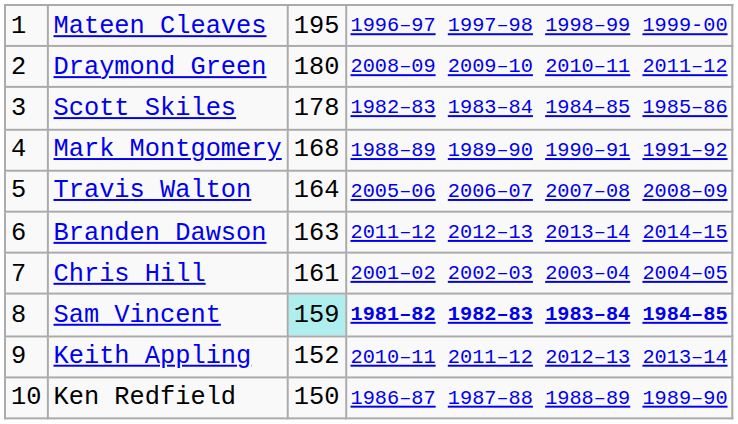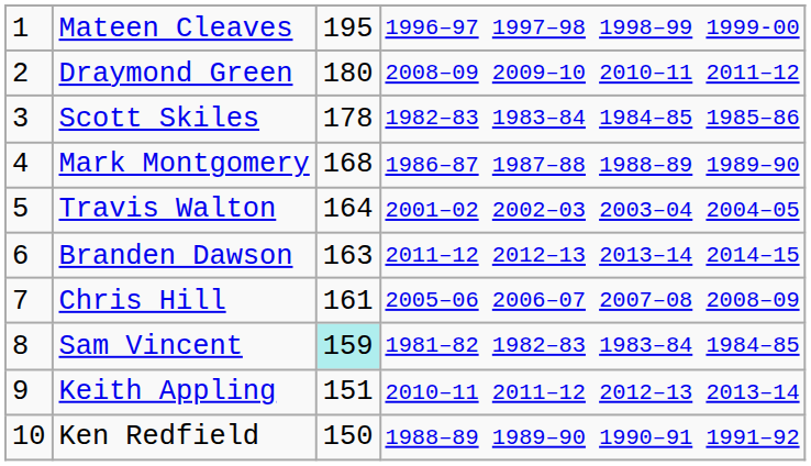Mark Montgomery | column 4: 1988–89 1989–90 1990–91 1991–92 -> 1986–87 1987–88 1988–89 1989–90
Travis Walton | column 4: 2005–06 2006–07 2007–08 2008–09 -> 2001–02 2002–03 2003–04 2004–05
Chris Hill | column 4: 2001–02 2002–03 2003–04 2004–05 -> 2005–06 2006–07 2007–08 2008–09
Sam Vincent | column 4: bold -> normal
Keith Appling | column 3: 152 -> 151
Ken Redfield | column 4: 1986–87 1987–88 1988–89 1989–90 -> 1988–89 1989–90 1990–91 1991–92
